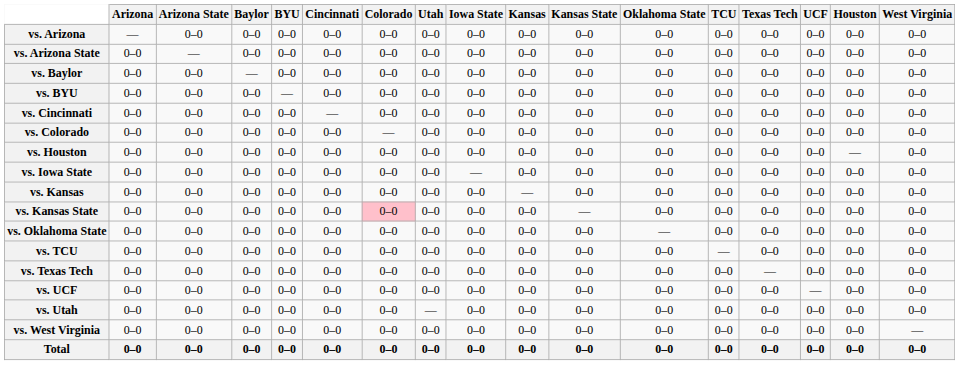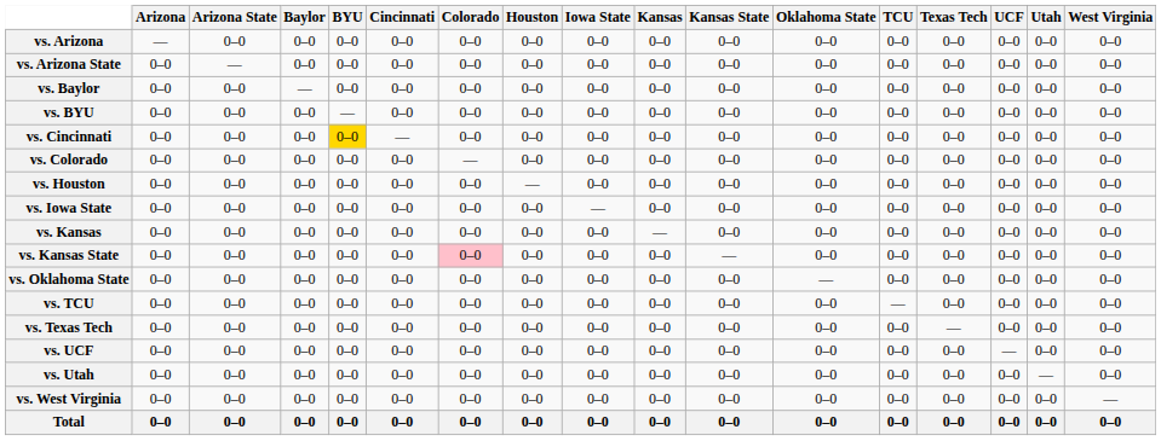columns swapped: Houston <-> Utah
vs. Cincinnati | BYU: no background -> gold background
